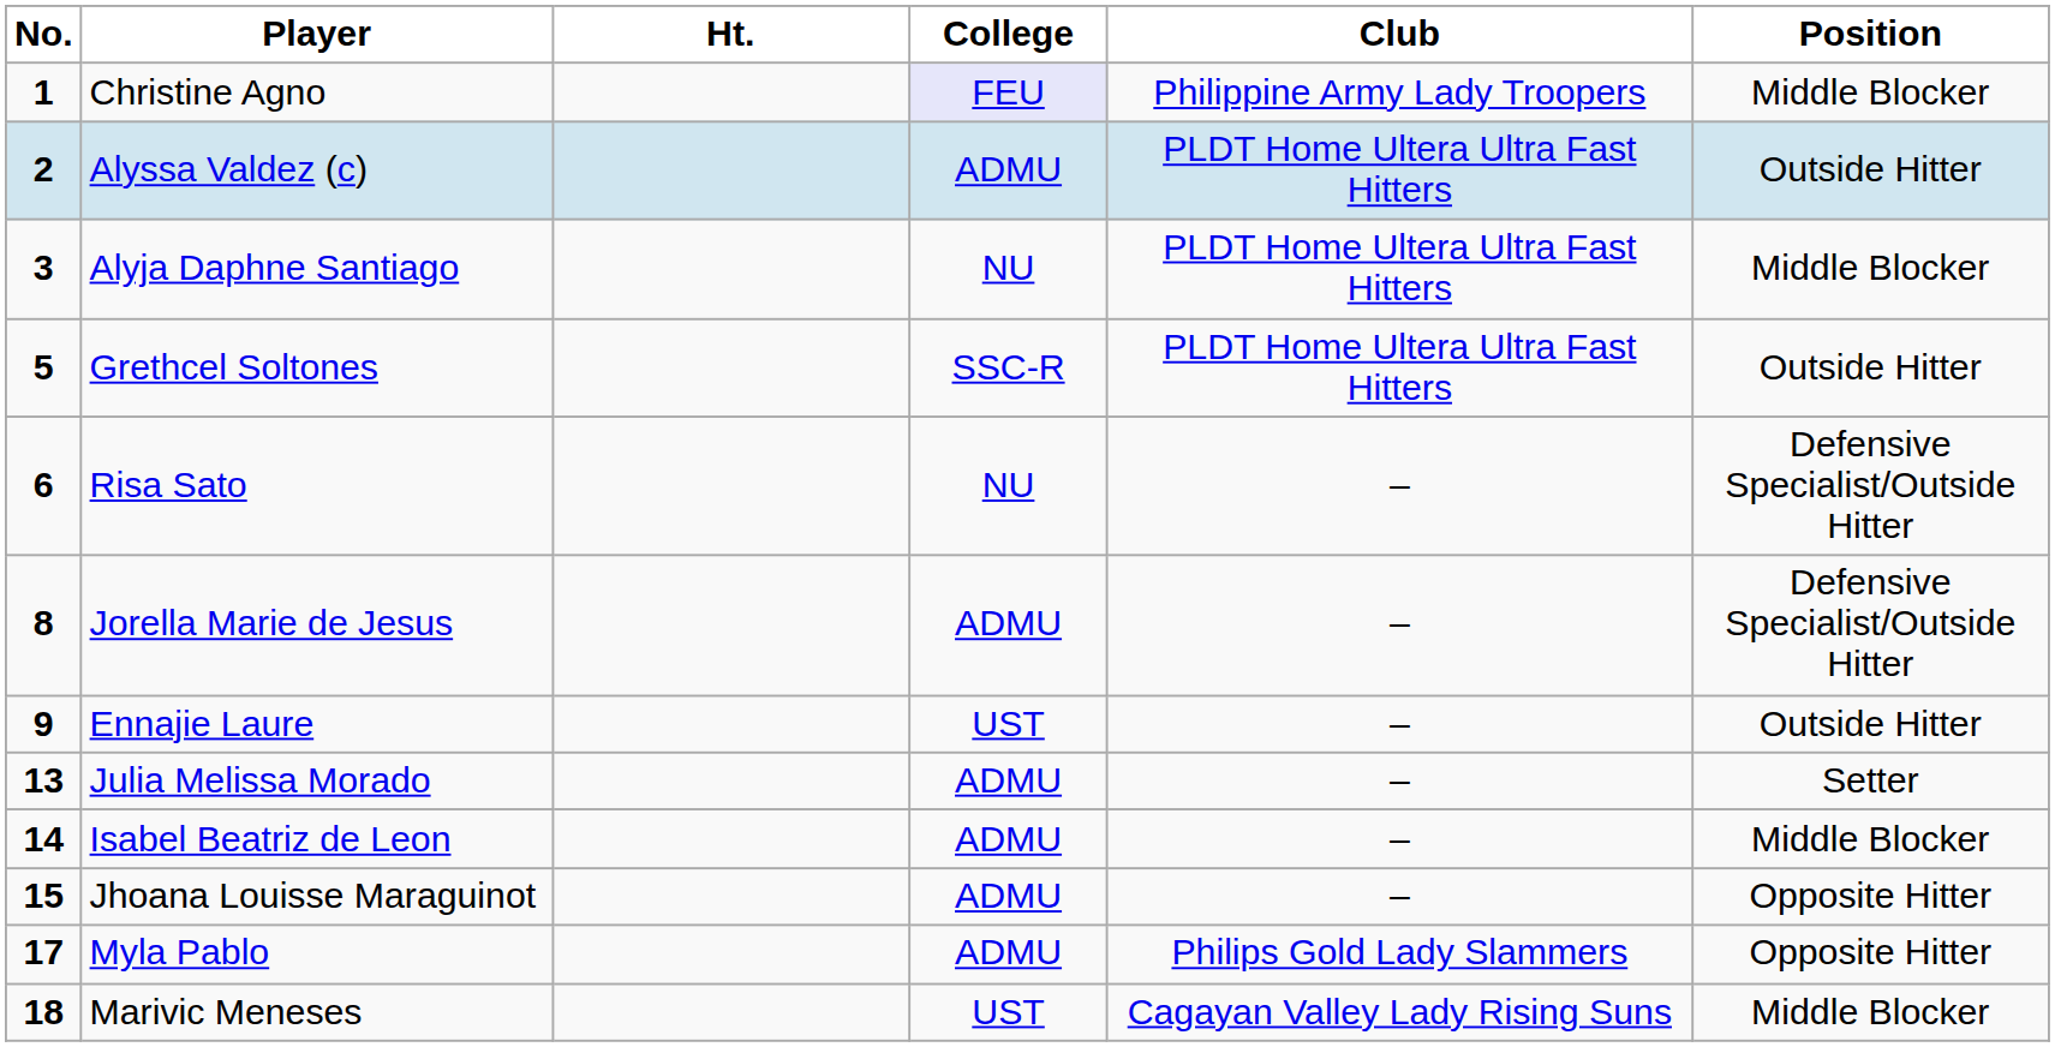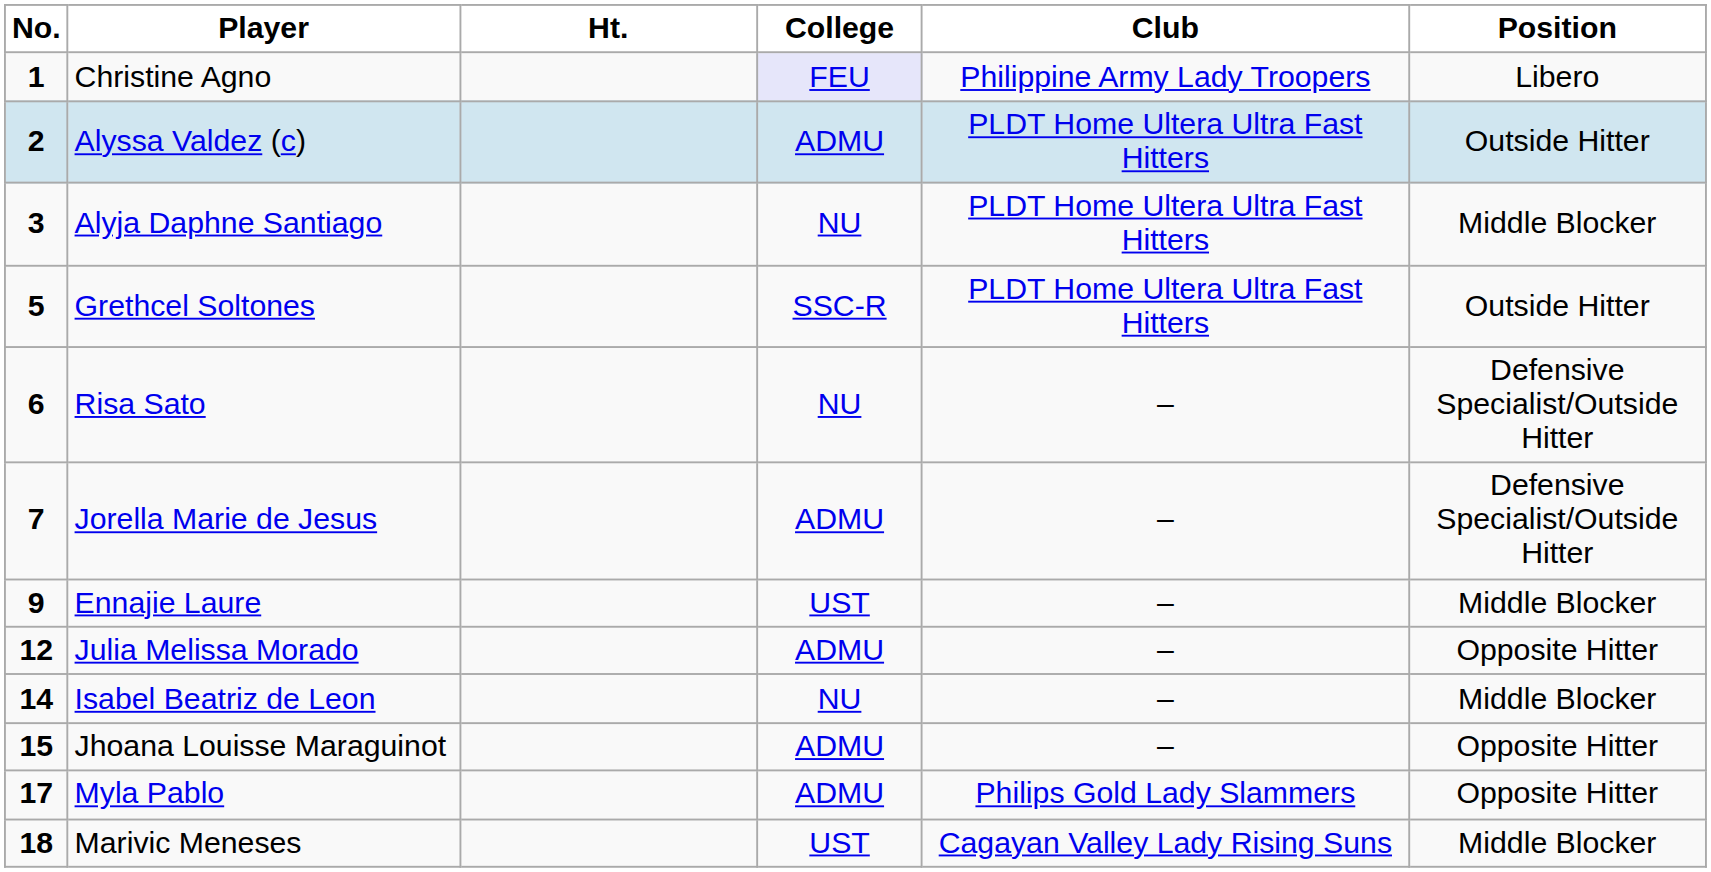Christine Agno | Position: Middle Blocker -> Libero
Jorella Marie de Jesus | No.: 8 -> 7
Ennajie Laure | Position: Outside Hitter -> Middle Blocker
Julia Melissa Morado | No.: 13 -> 12
Julia Melissa Morado | Position: Setter -> Opposite Hitter
Isabel Beatriz de Leon | College: ADMU -> NU
